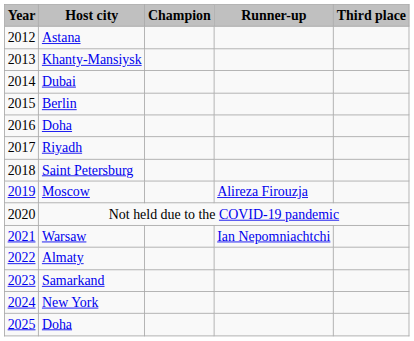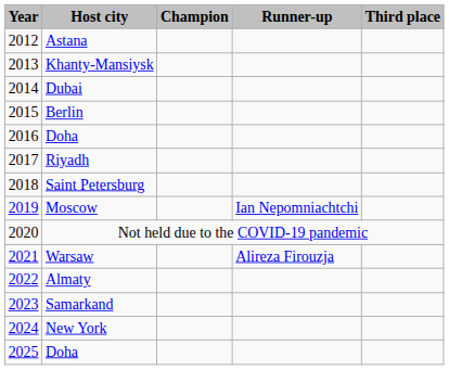Moscow | Runner-up: Alireza Firouzja -> Ian Nepomniachtchi
Warsaw | Runner-up: Ian Nepomniachtchi -> Alireza Firouzja
